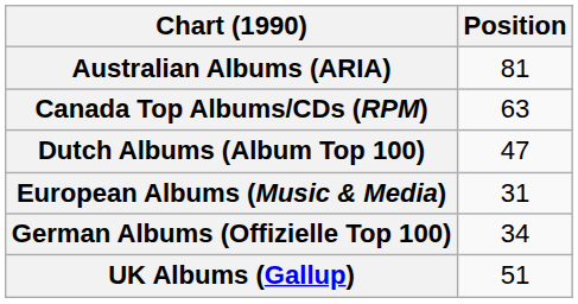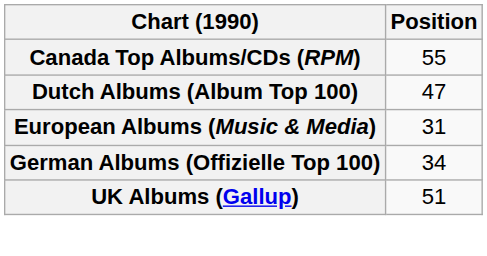- row: Australian Albums (ARIA) | 81
Canada Top Albums/CDs (RPM) | Position: 63 -> 55
